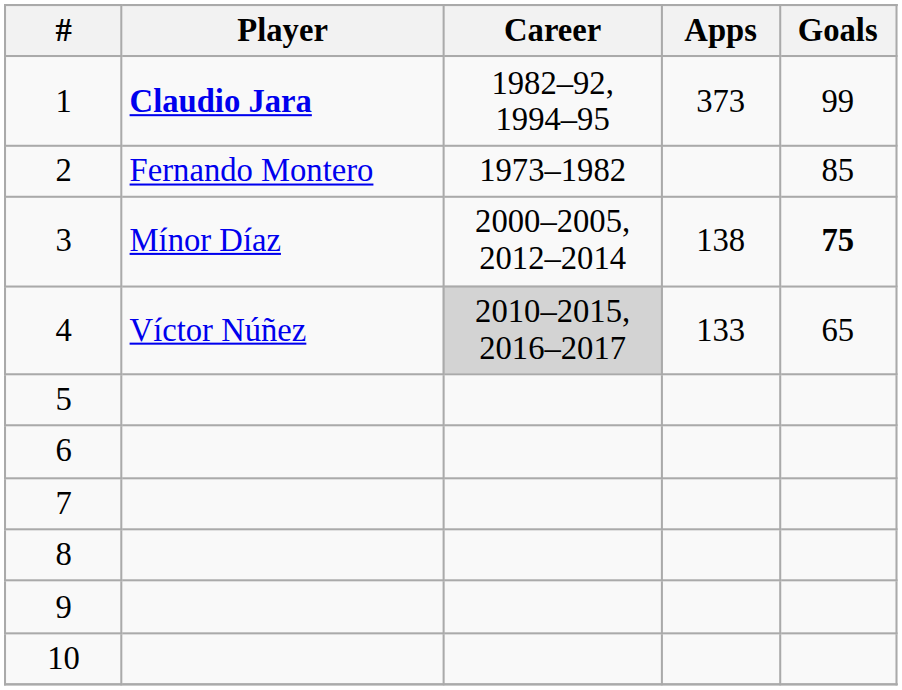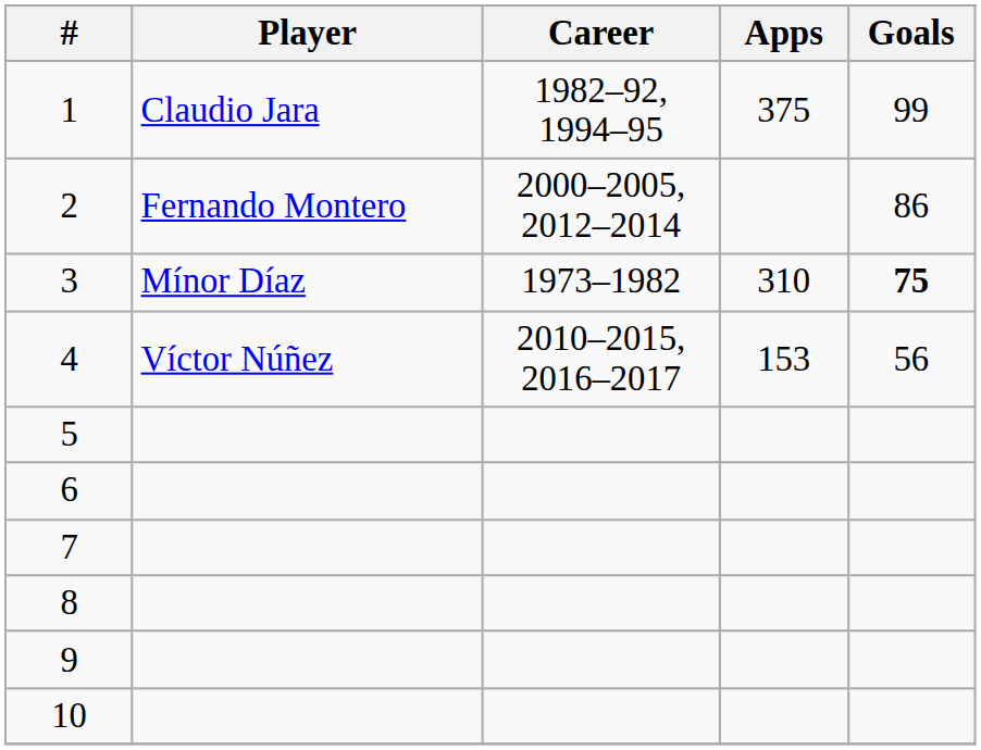1 | Player: bold -> normal
1 | Apps: 373 -> 375
2 | Career: 1973–1982 -> 2000–2005, 2012–2014
2 | Goals: 85 -> 86
3 | Career: 2000–2005, 2012–2014 -> 1973–1982
3 | Apps: 138 -> 310
4 | Career: lightgrey background -> no background
4 | Apps: 133 -> 153
4 | Goals: 65 -> 56
